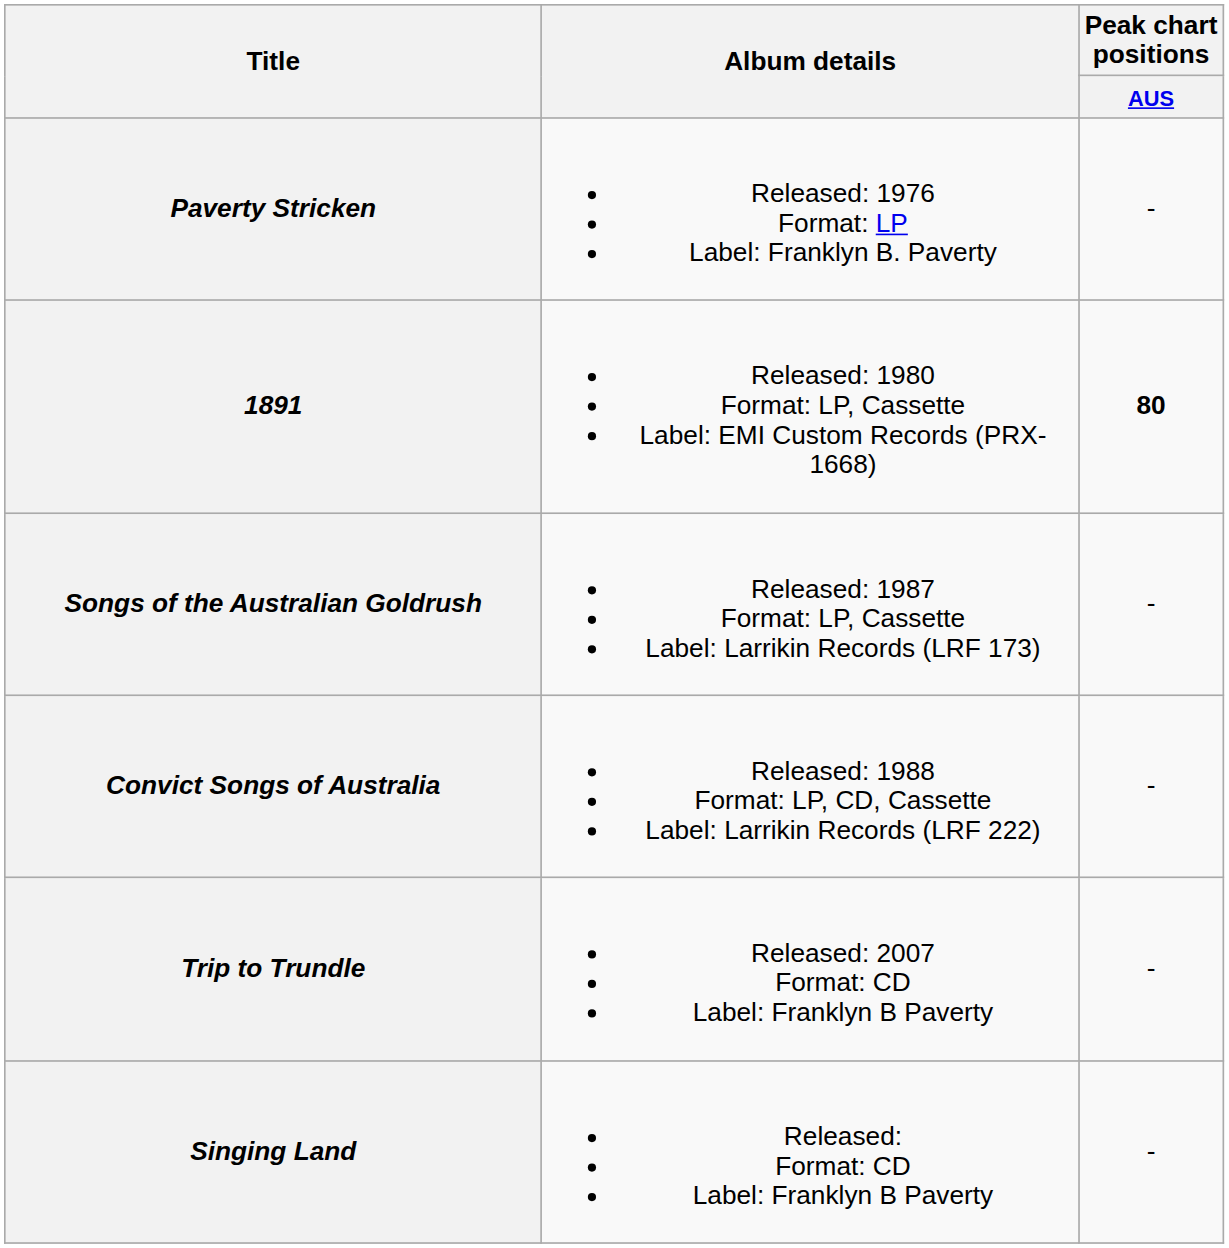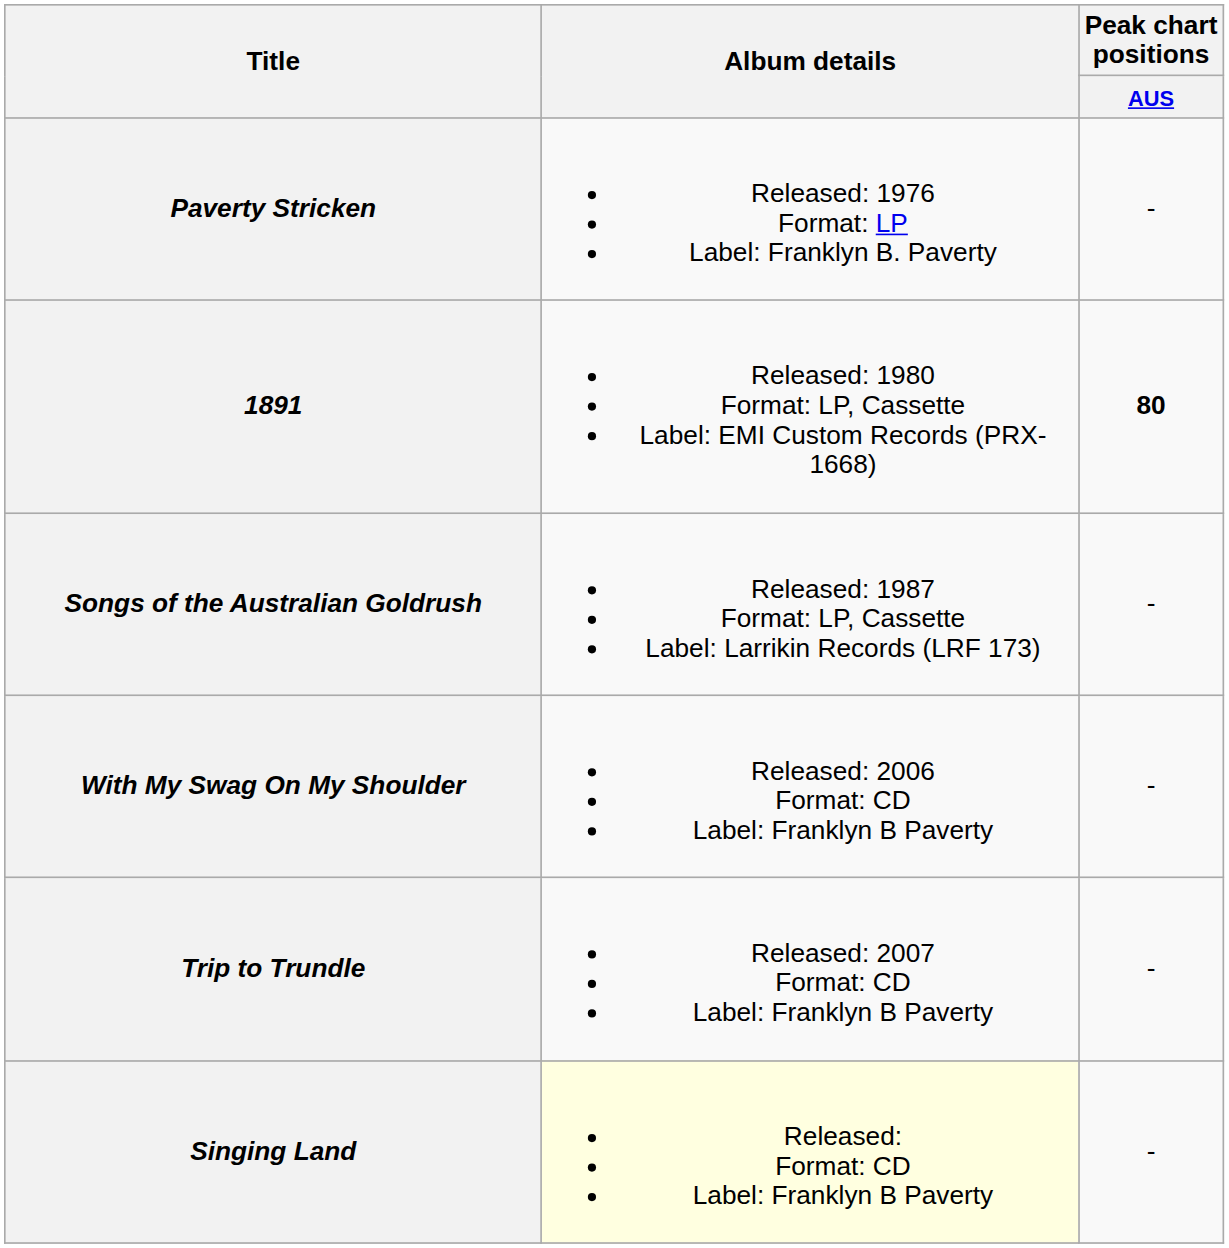- row: Convict Songs of Australia | Released: 1988 Format: LP, CD, Cassette Label: Larrikin Records (LRF 222) | -
+ row: With My Swag On My Shoulder | Released: 2006 Format: CD Label: Franklyn B Paverty | -
Singing Land | Album details: no background -> lightyellow background
